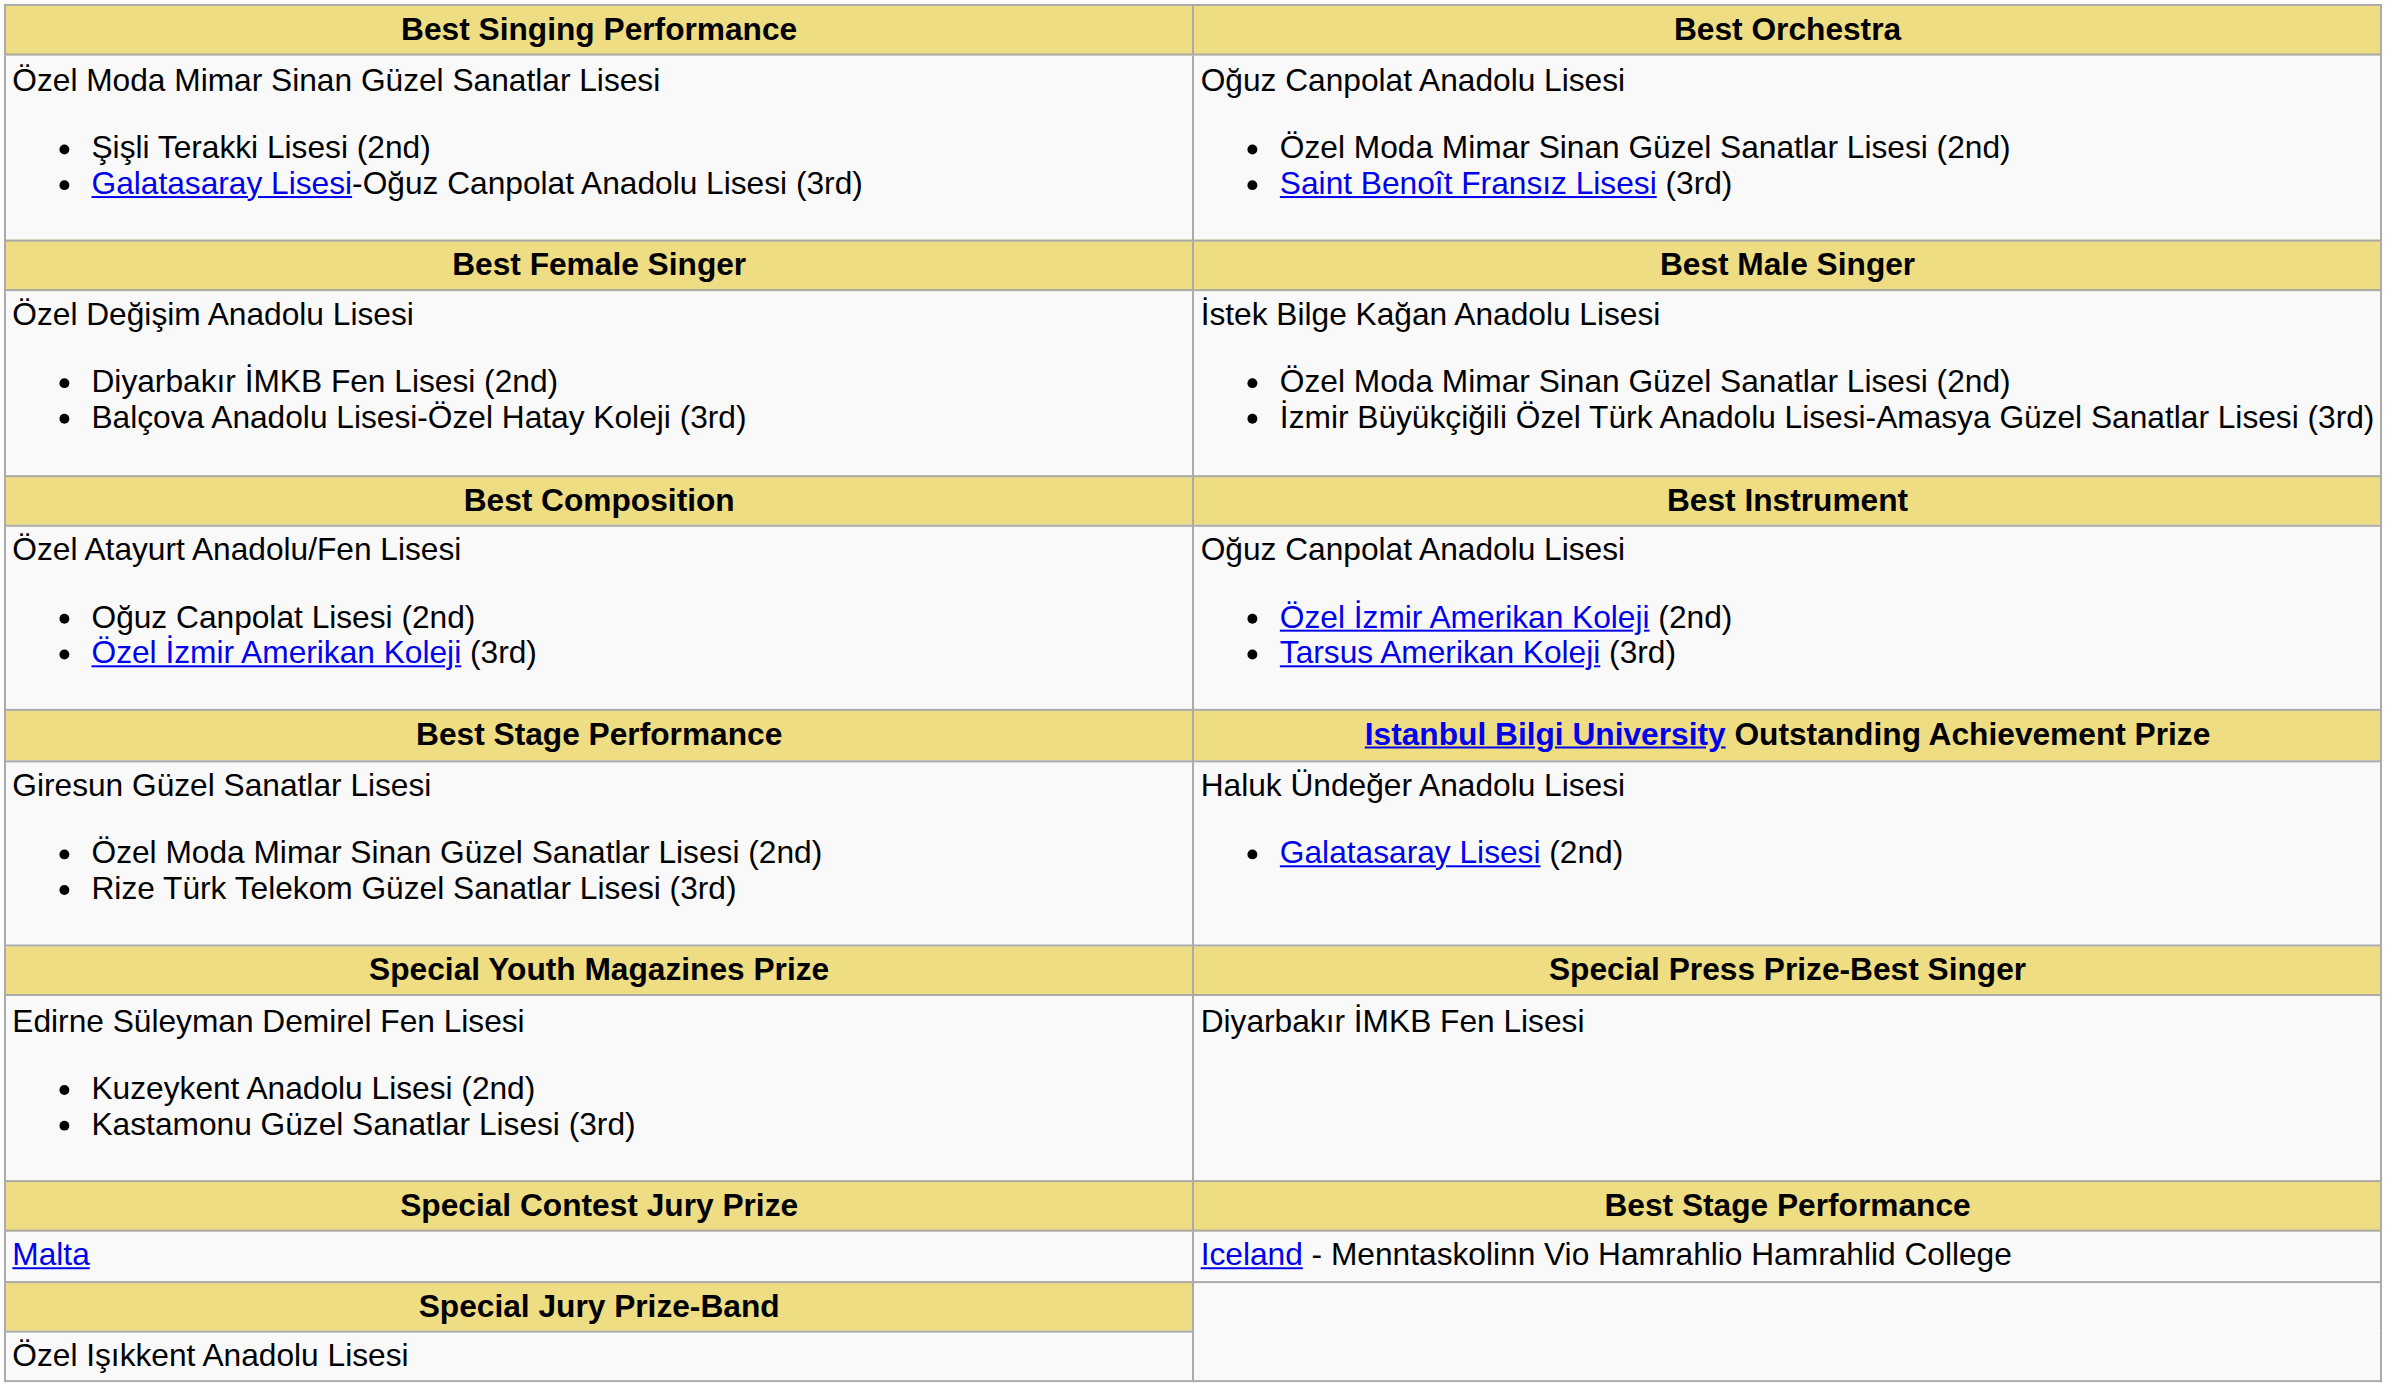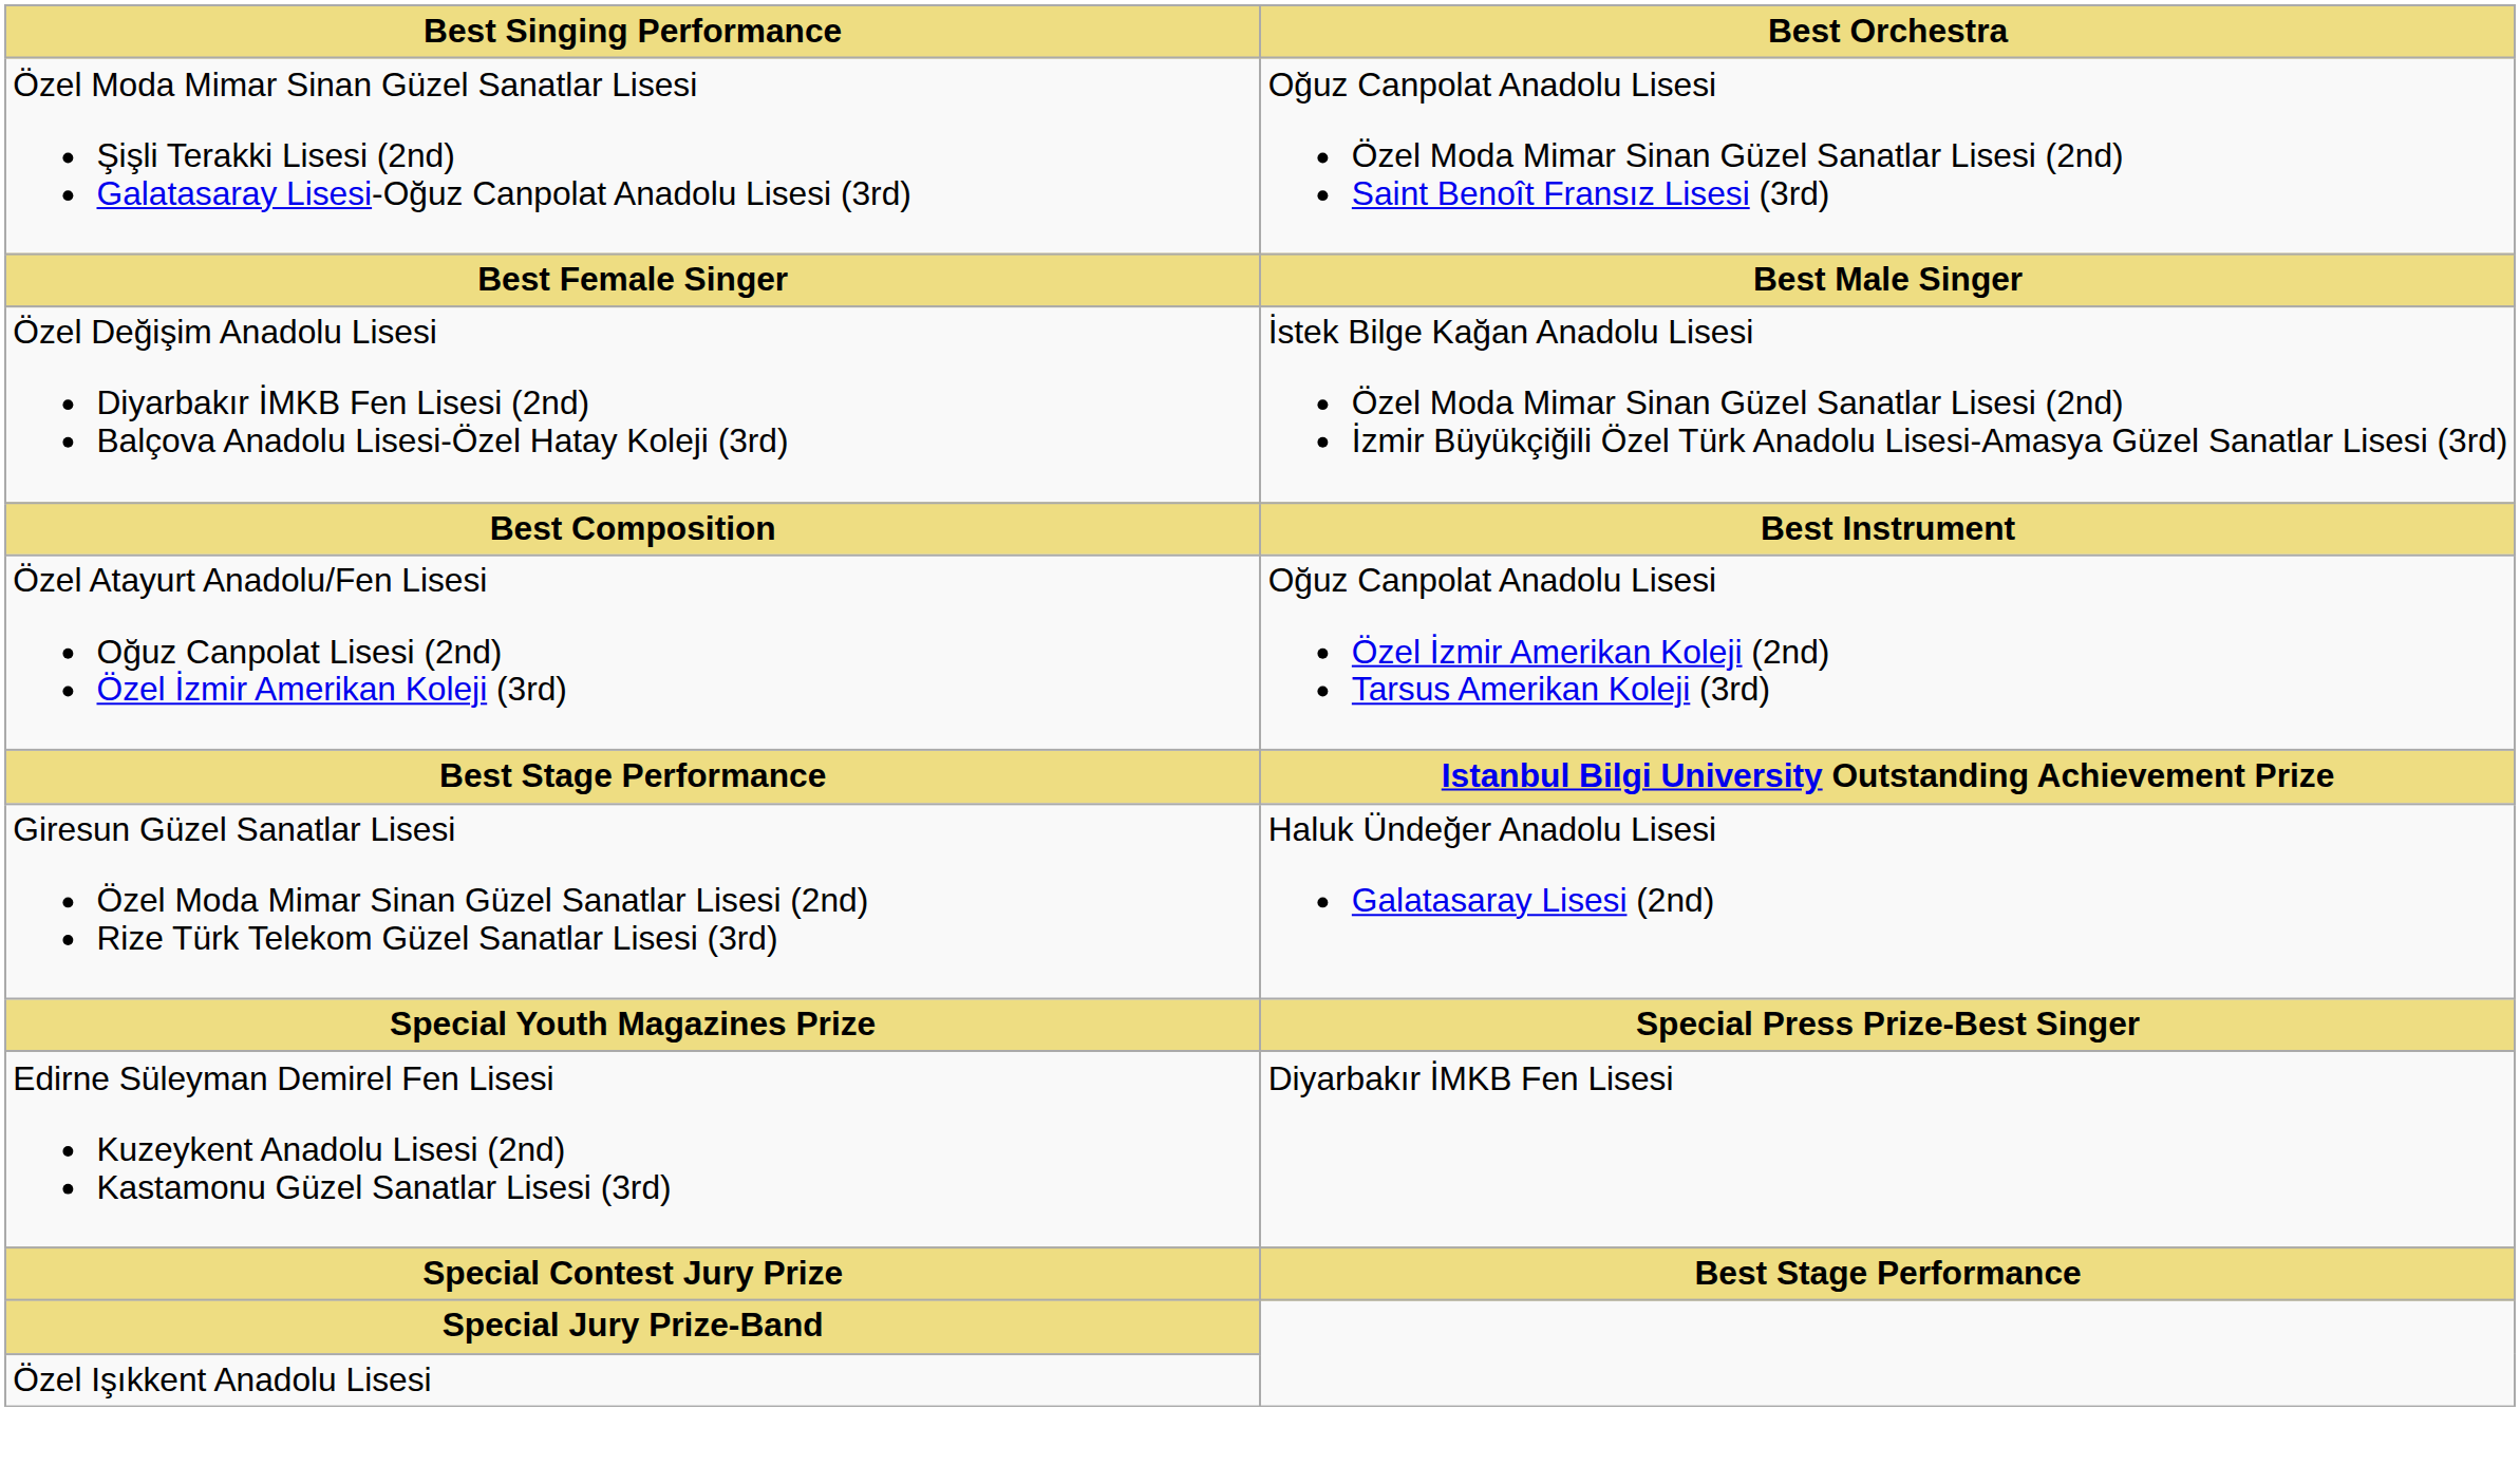- row: Malta | Iceland - Menntaskolinn Vio Hamrahlio Hamrahlid College
